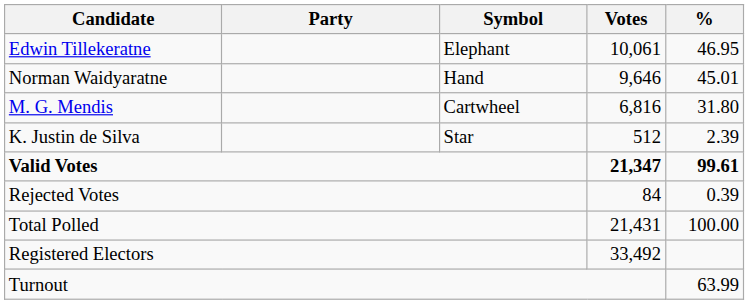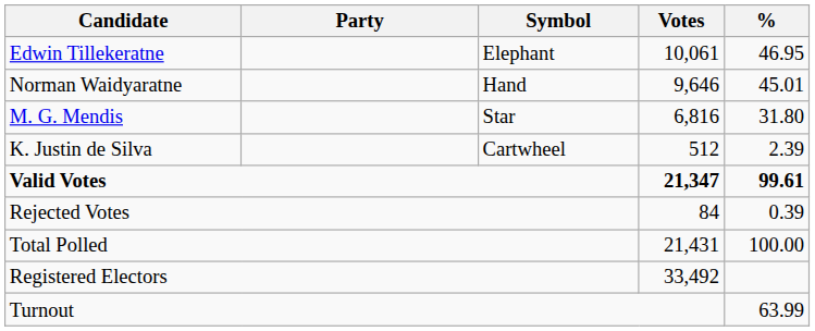M. G. Mendis | Symbol: Cartwheel -> Star
K. Justin de Silva | Symbol: Star -> Cartwheel
